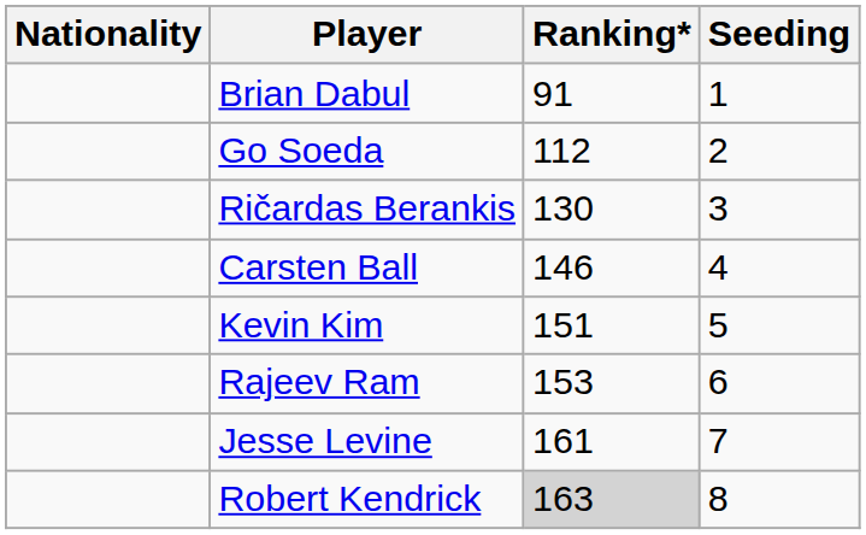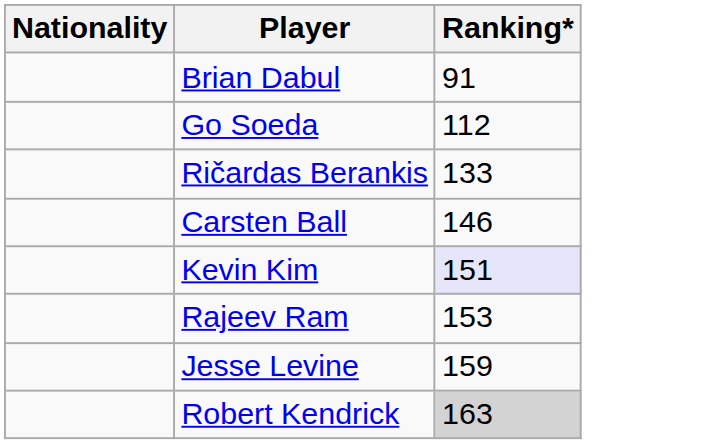- column: Seeding | 1 | 2 | 3 | 4 | 5 | 6 | 7 | 8
Ričardas Berankis | Ranking*: 130 -> 133
Kevin Kim | Ranking*: no background -> lavender background
Jesse Levine | Ranking*: 161 -> 159
